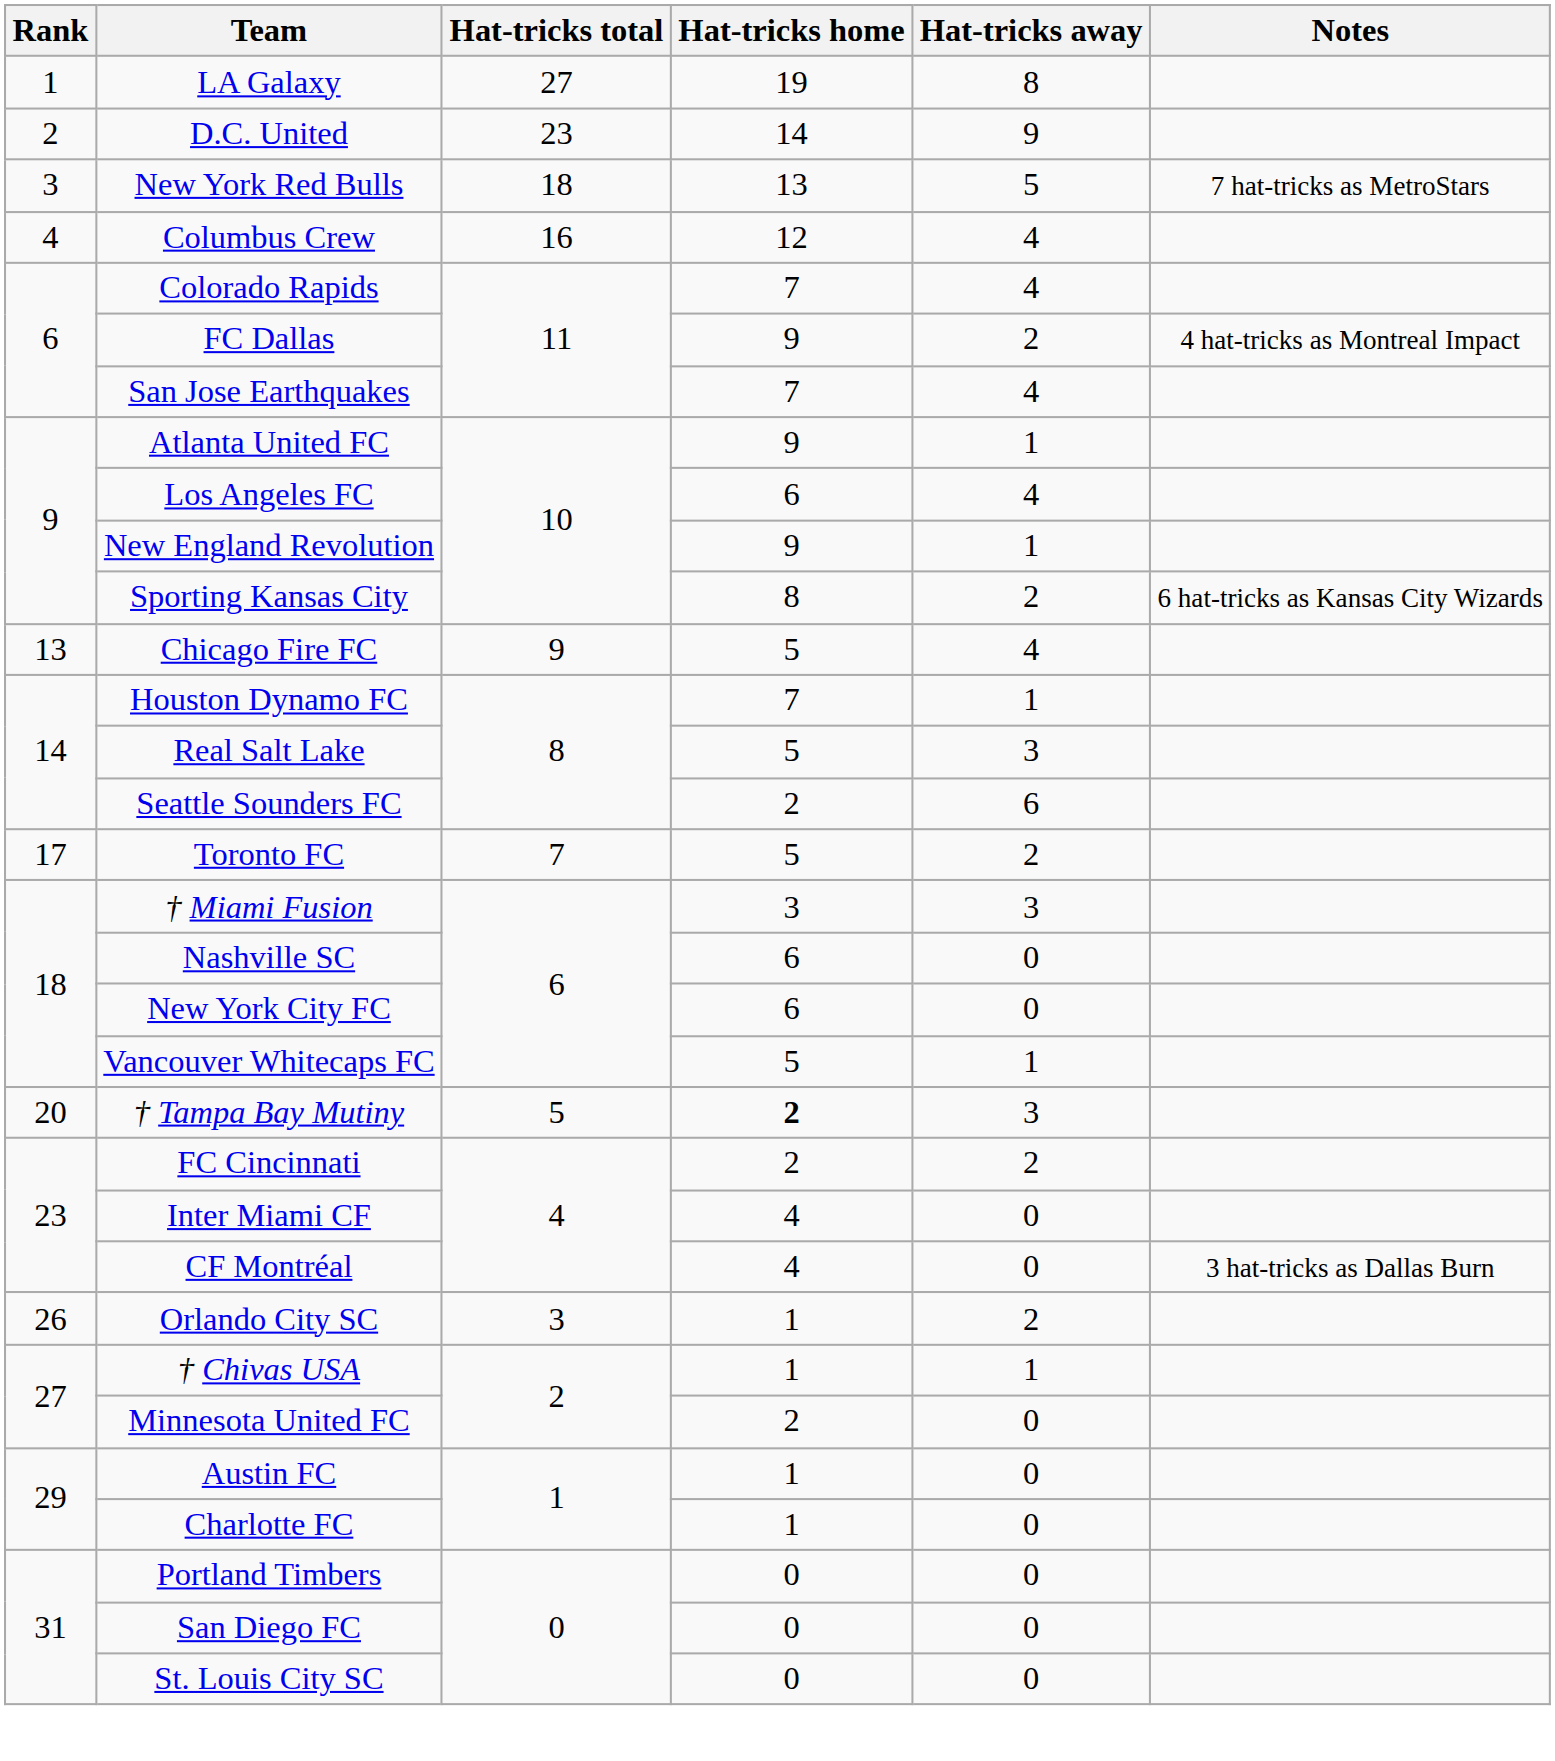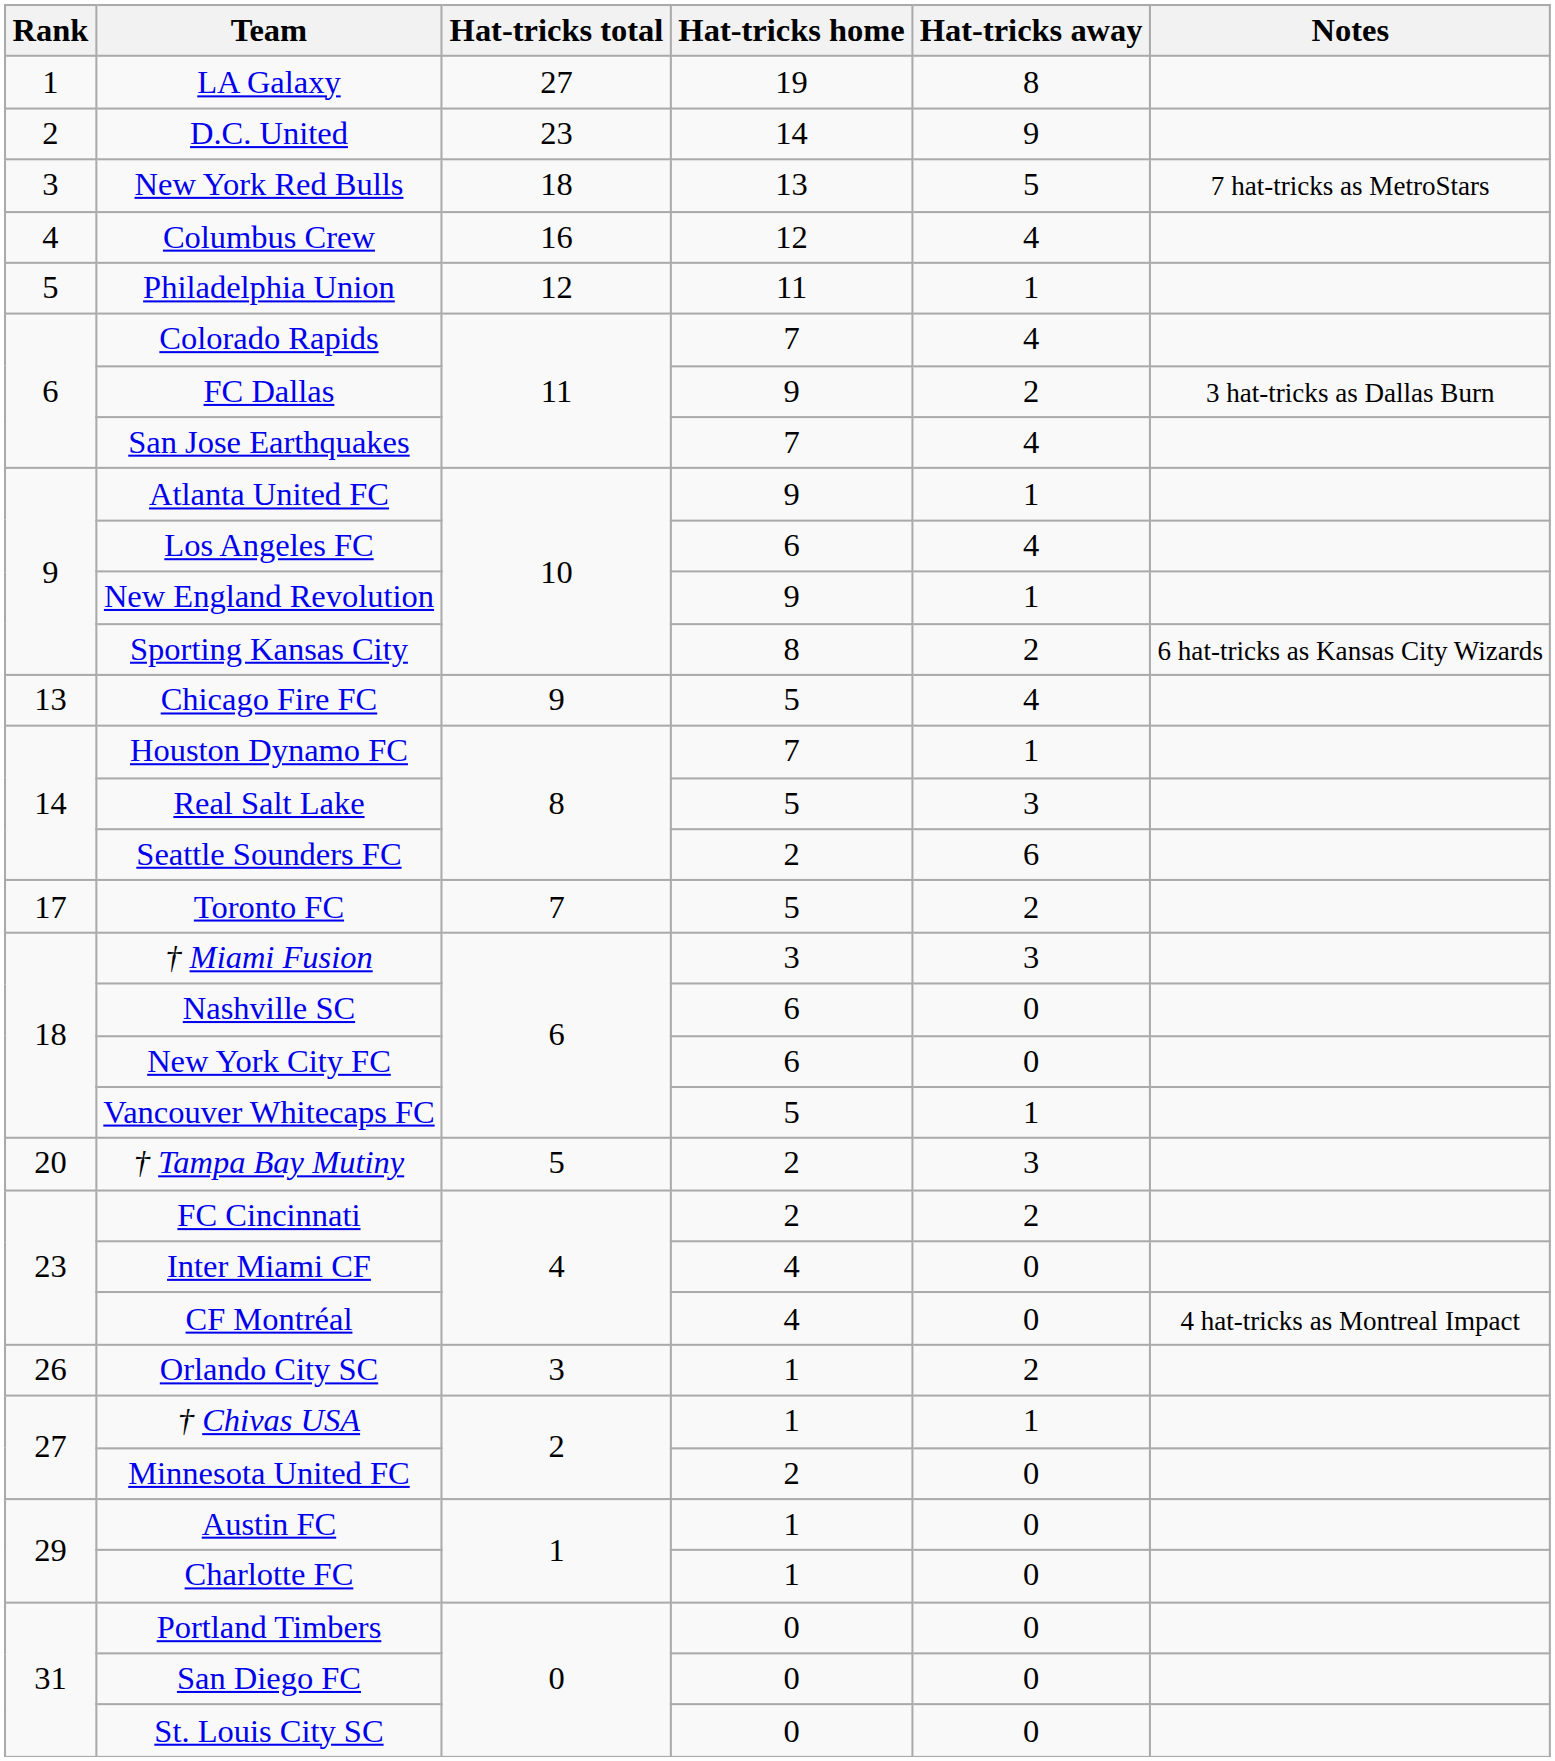+ row: 5 | Philadelphia Union | 12 | 11 | 1
FC Dallas | Notes: 4 hat-tricks as Montreal Impact -> 3 hat-tricks as Dallas Burn
† Tampa Bay Mutiny | Hat-tricks home: bold -> normal
CF Montréal | Notes: 3 hat-tricks as Dallas Burn -> 4 hat-tricks as Montreal Impact
